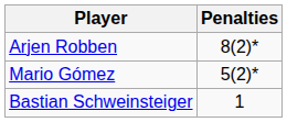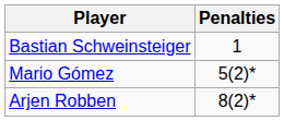rows swapped: Arjen Robben <-> Bastian Schweinsteiger
